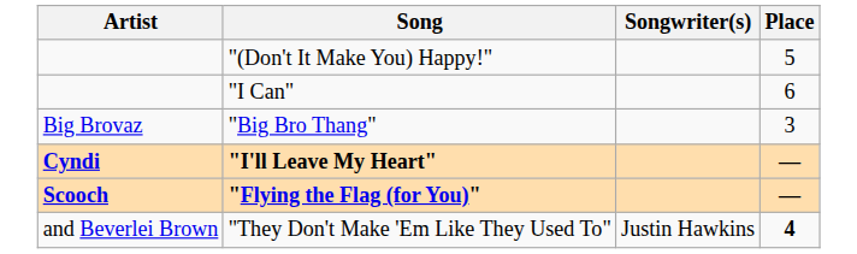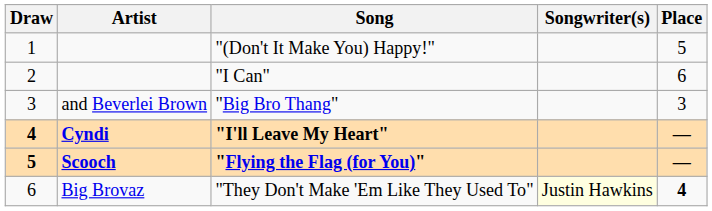+ column: Draw | 1 | 2 | 3 | 4 | 5 | 6
"Big Bro Thang" | Artist: Big Brovaz -> and Beverlei Brown
"They Don't Make 'Em Like They Used To" | Artist: and Beverlei Brown -> Big Brovaz
"They Don't Make 'Em Like They Used To" | Songwriter(s): no background -> lightyellow background
